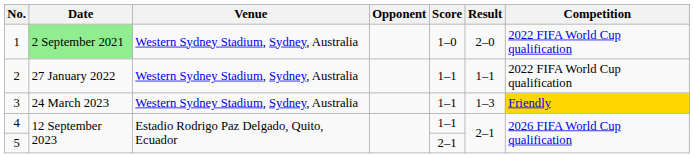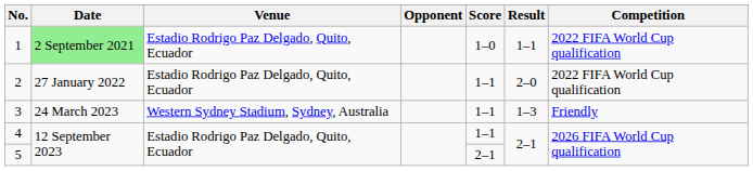1 | Venue: Western Sydney Stadium, Sydney, Australia -> Estadio Rodrigo Paz Delgado, Quito, Ecuador
1 | Result: 2–0 -> 1–1
2 | Venue: Western Sydney Stadium, Sydney, Australia -> Estadio Rodrigo Paz Delgado, Quito, Ecuador
2 | Result: 1–1 -> 2–0
3 | Competition: gold background -> no background
